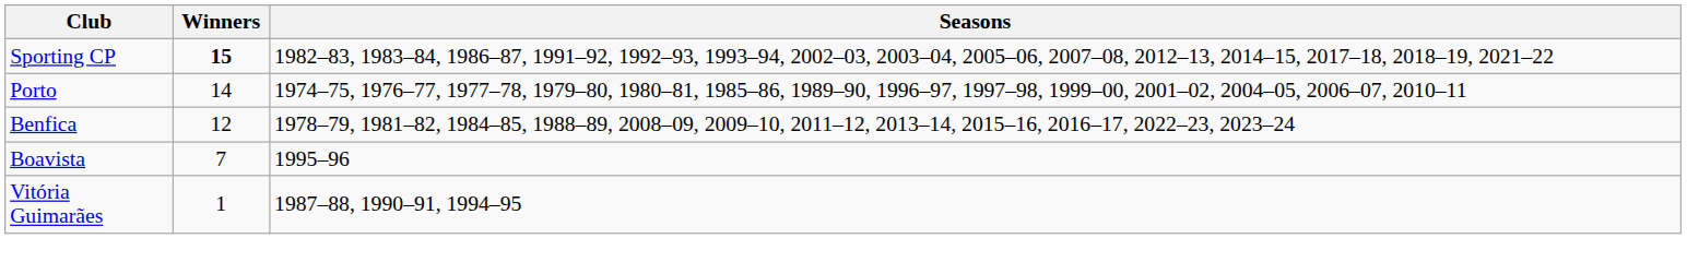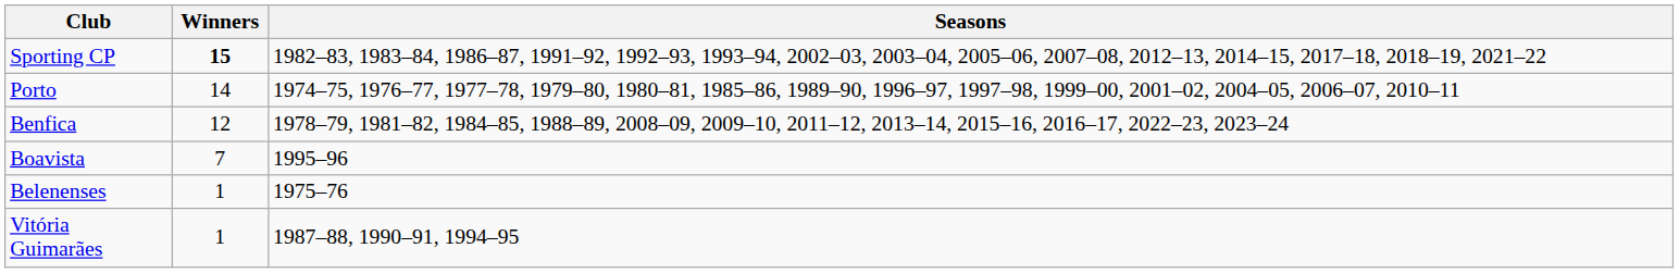+ row: Belenenses | 1 | 1975–76
